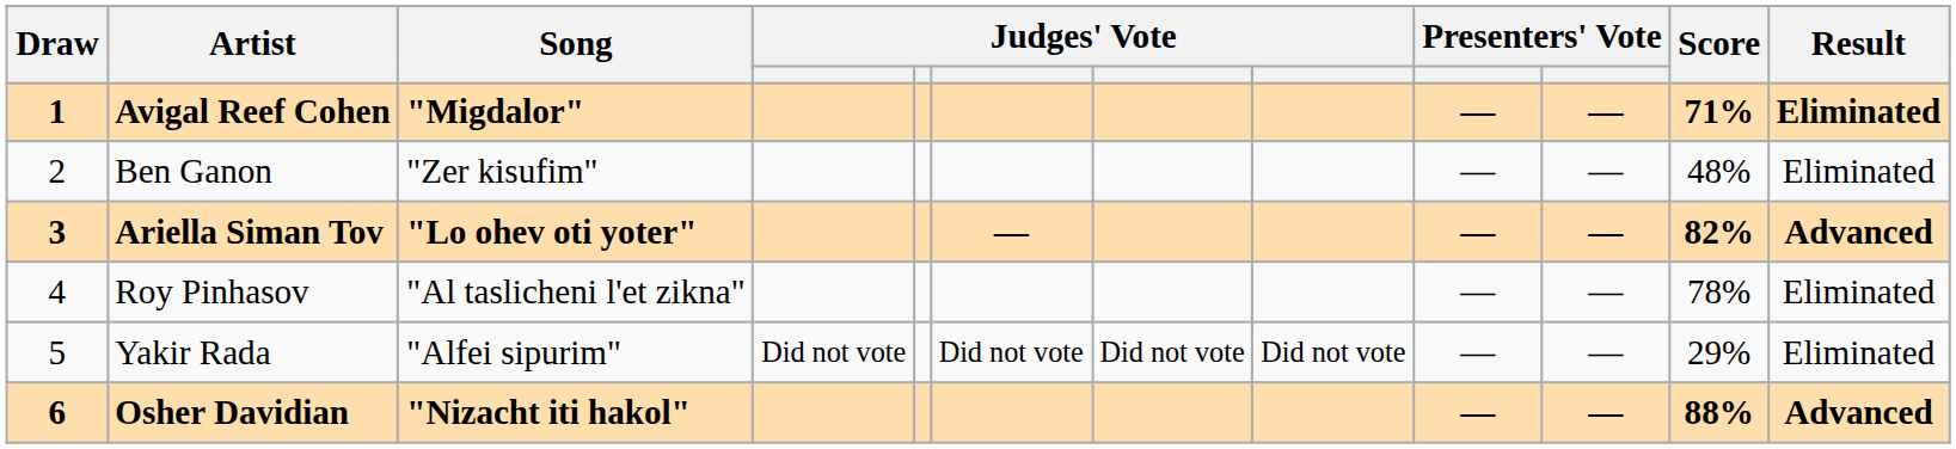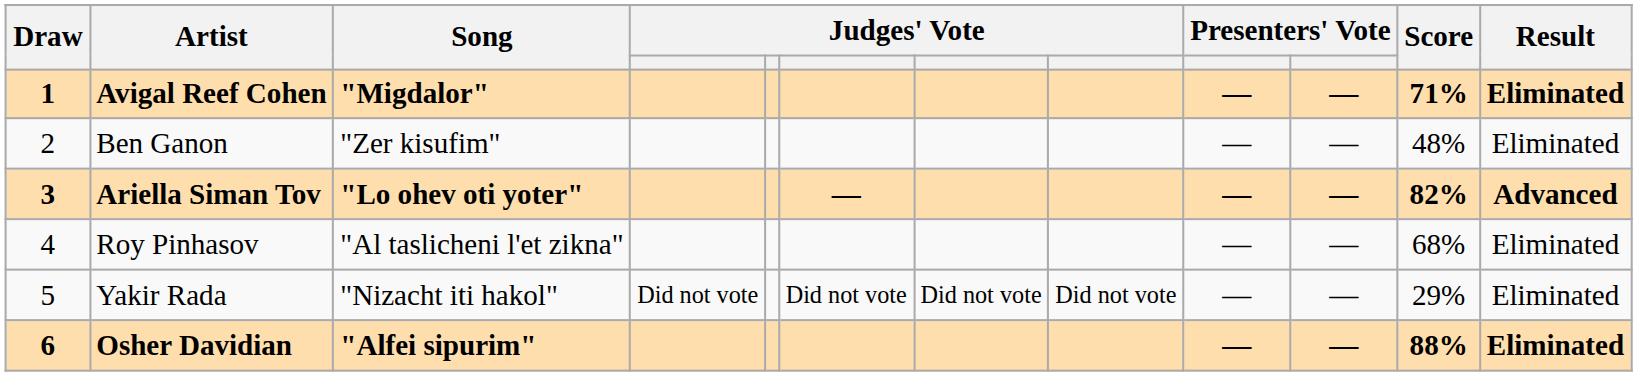Roy Pinhasov | Score: 78% -> 68%
Yakir Rada | Song: "Alfei sipurim" -> "Nizacht iti hakol"
Osher Davidian | Song: "Nizacht iti hakol" -> "Alfei sipurim"
Osher Davidian | Result: Advanced -> Eliminated
